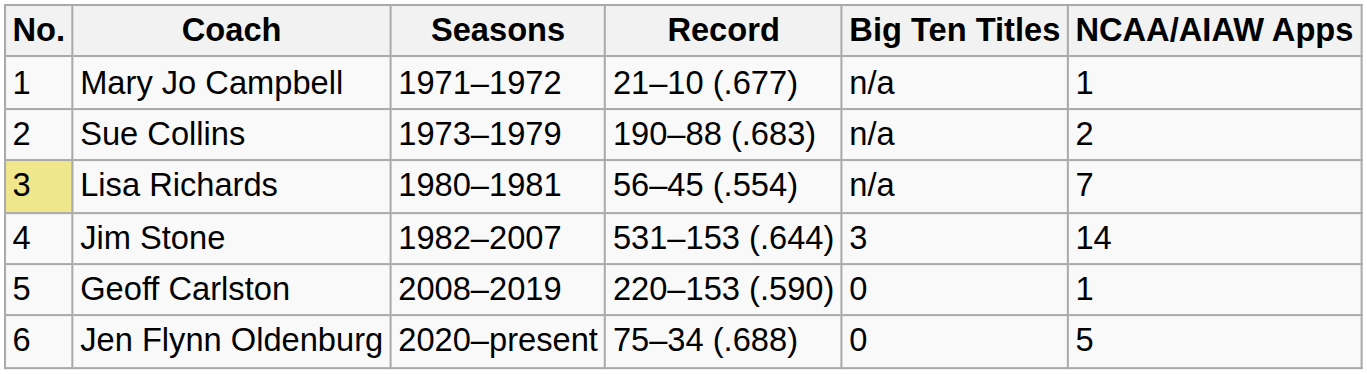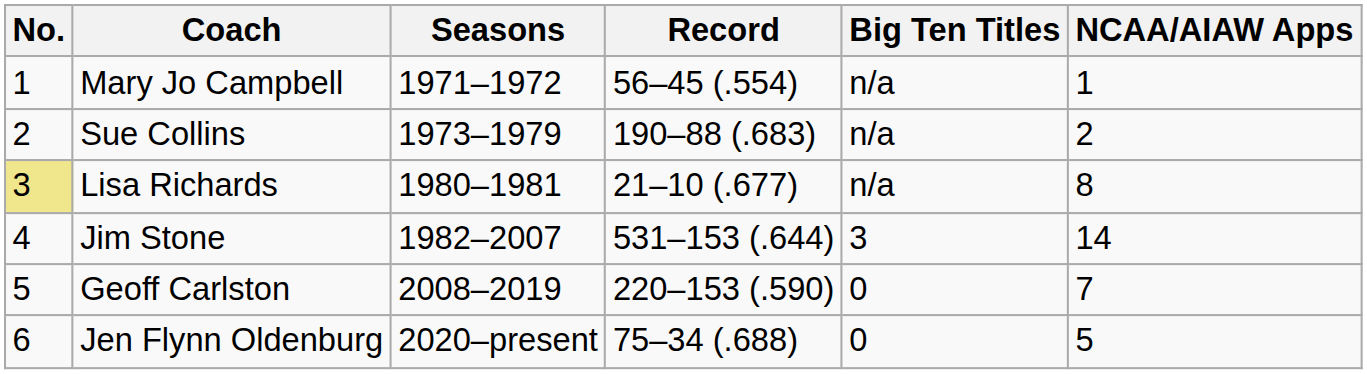Mary Jo Campbell | Record: 21–10 (.677) -> 56–45 (.554)
Lisa Richards | Record: 56–45 (.554) -> 21–10 (.677)
Lisa Richards | NCAA/AIAW Apps: 7 -> 8
Geoff Carlston | NCAA/AIAW Apps: 1 -> 7
